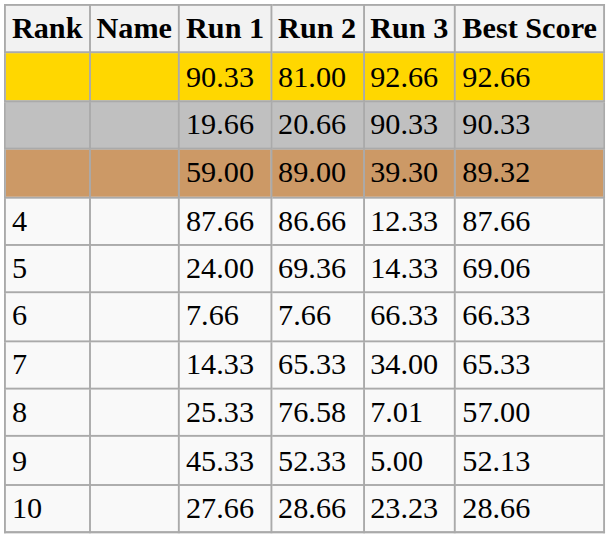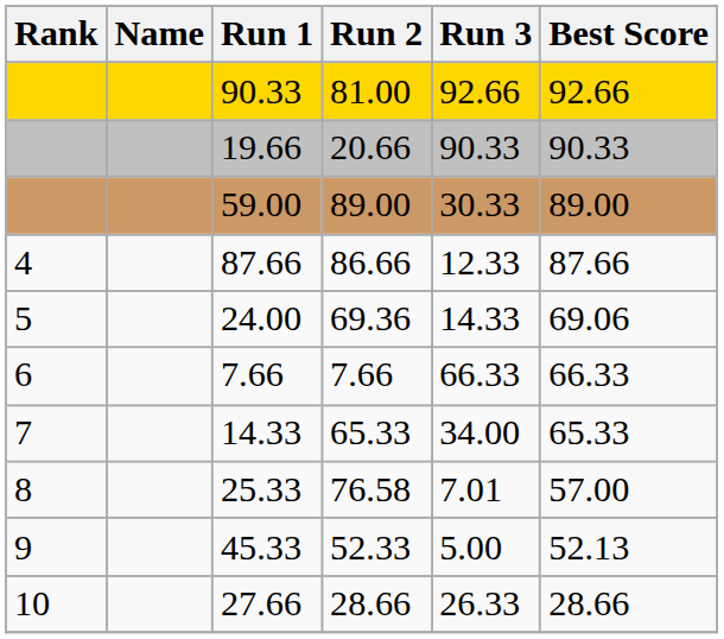59.00 | Run 3: 39.30 -> 30.33
59.00 | Best Score: 89.32 -> 89.00
27.66 | Run 3: 23.23 -> 26.33
